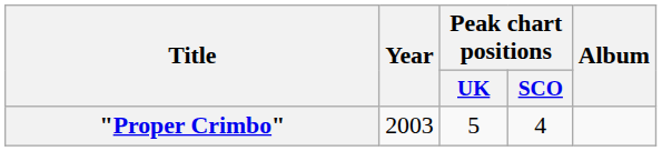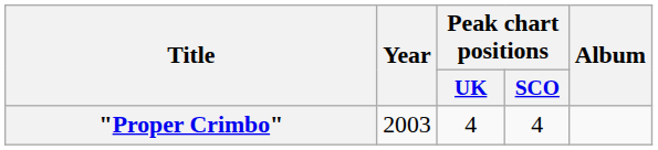"Proper Crimbo" | Peak chart positions / UK: 5 -> 4
